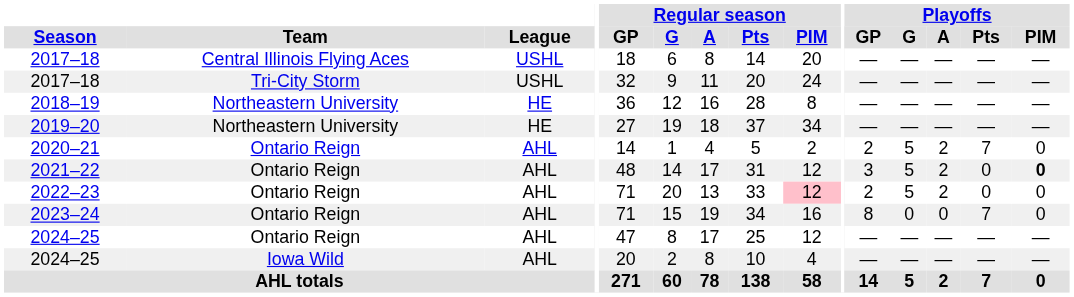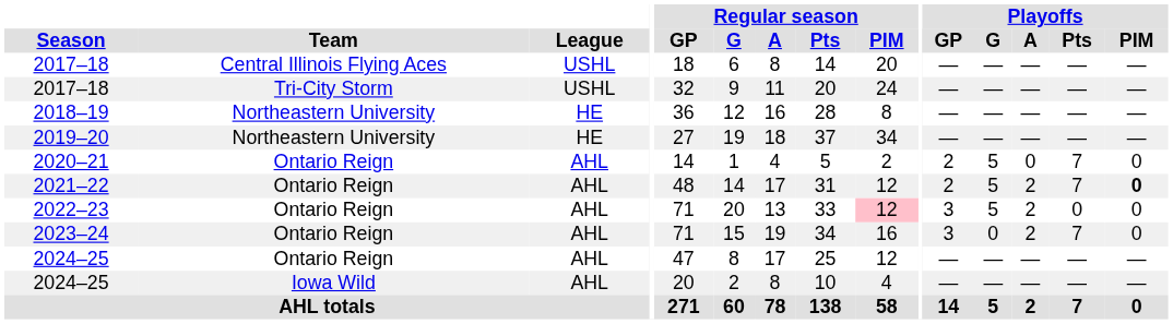2020–21 | Playoffs / A: 2 -> 0
2021–22 | Playoffs / GP: 3 -> 2
2021–22 | Playoffs / Pts: 0 -> 7
2022–23 | Playoffs / GP: 2 -> 3
2023–24 | Playoffs / GP: 8 -> 3
2023–24 | Playoffs / A: 0 -> 2
